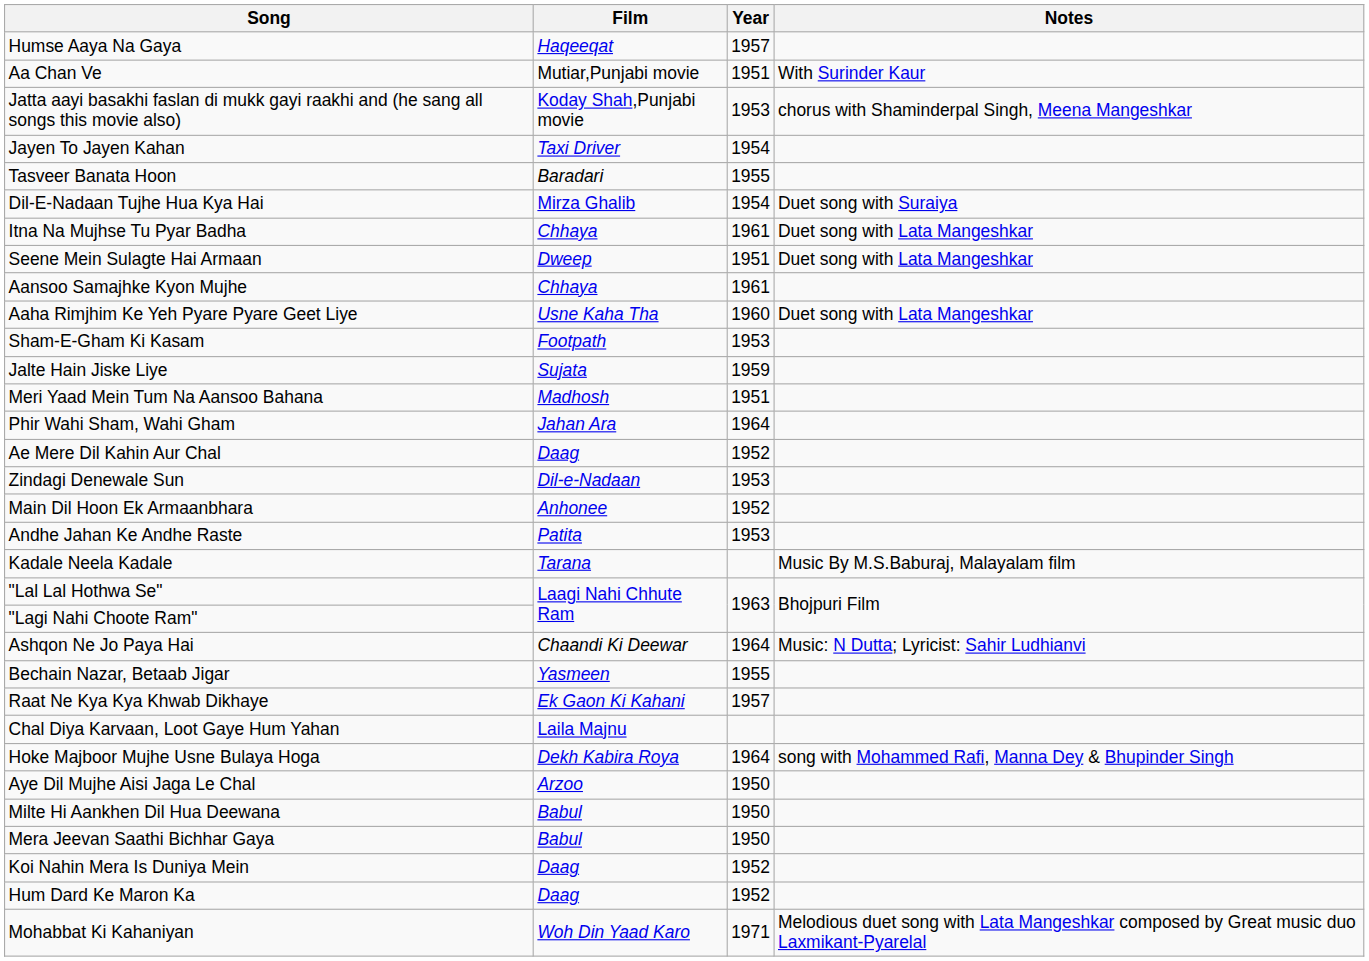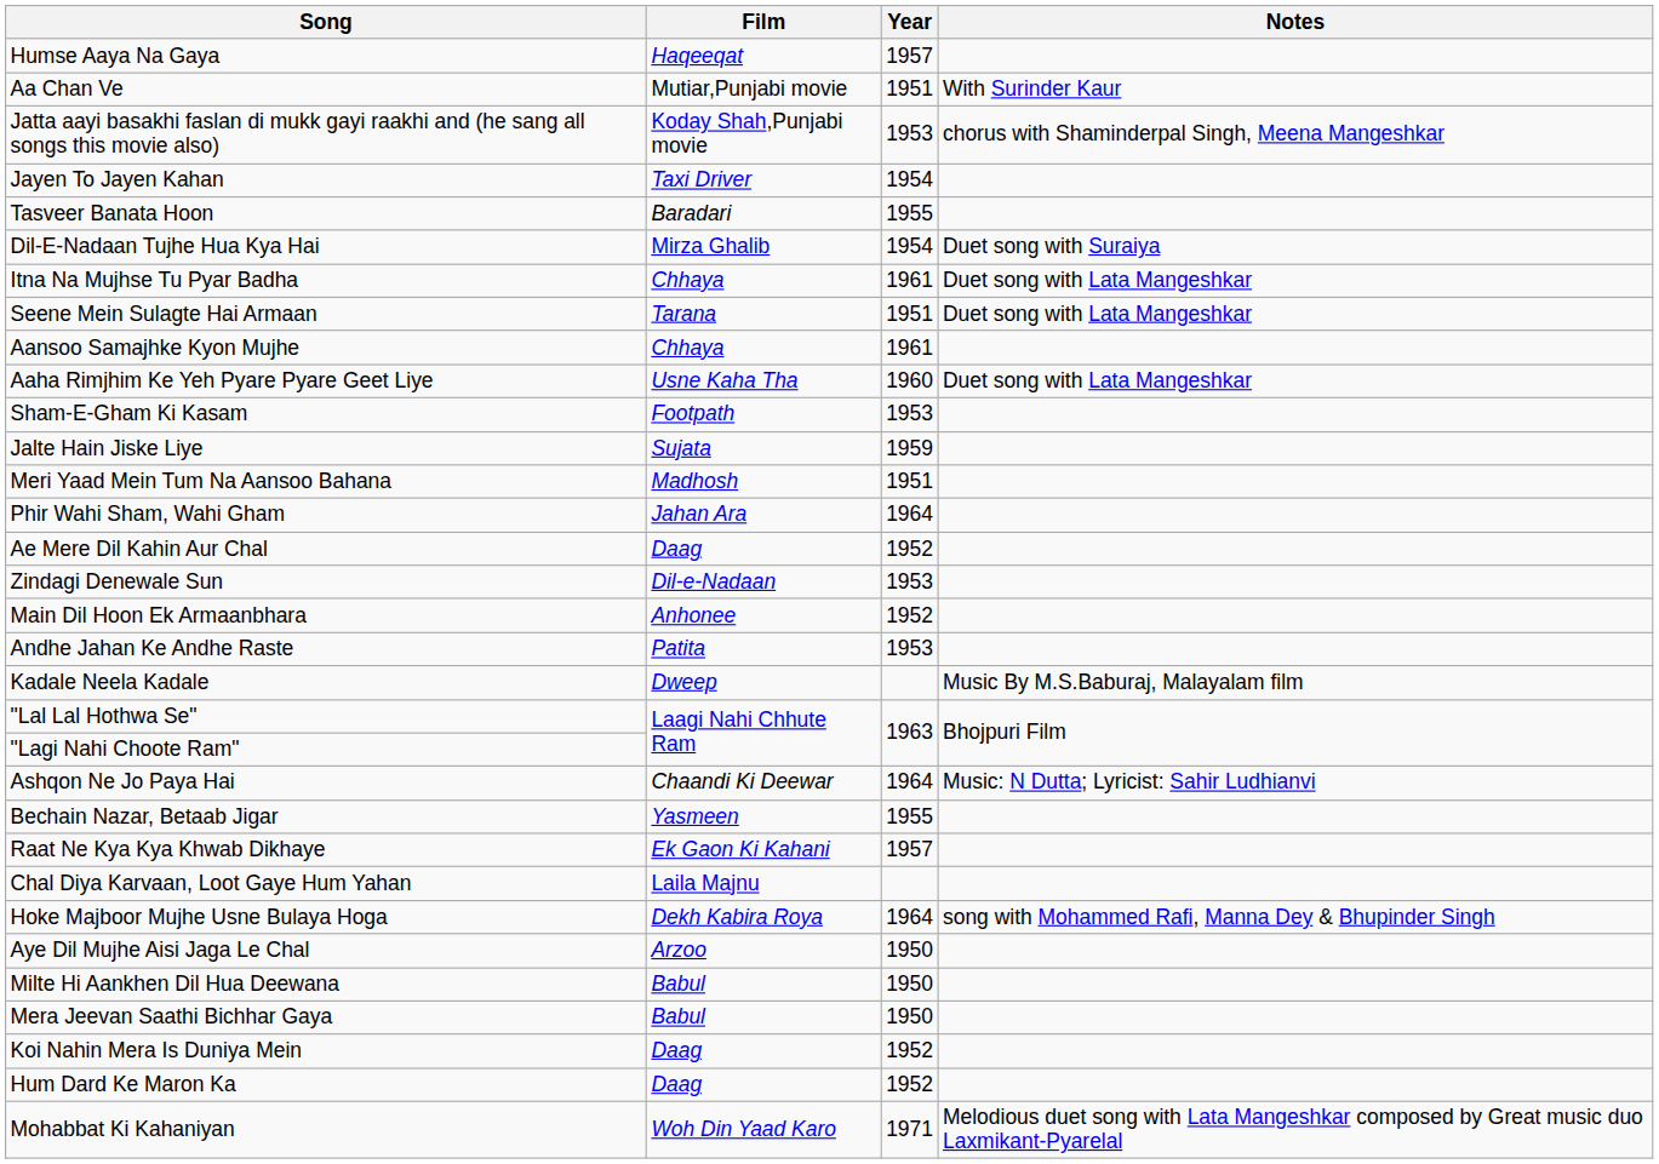Seene Mein Sulagte Hai Armaan | Film: Dweep -> Tarana
Kadale Neela Kadale | Film: Tarana -> Dweep
